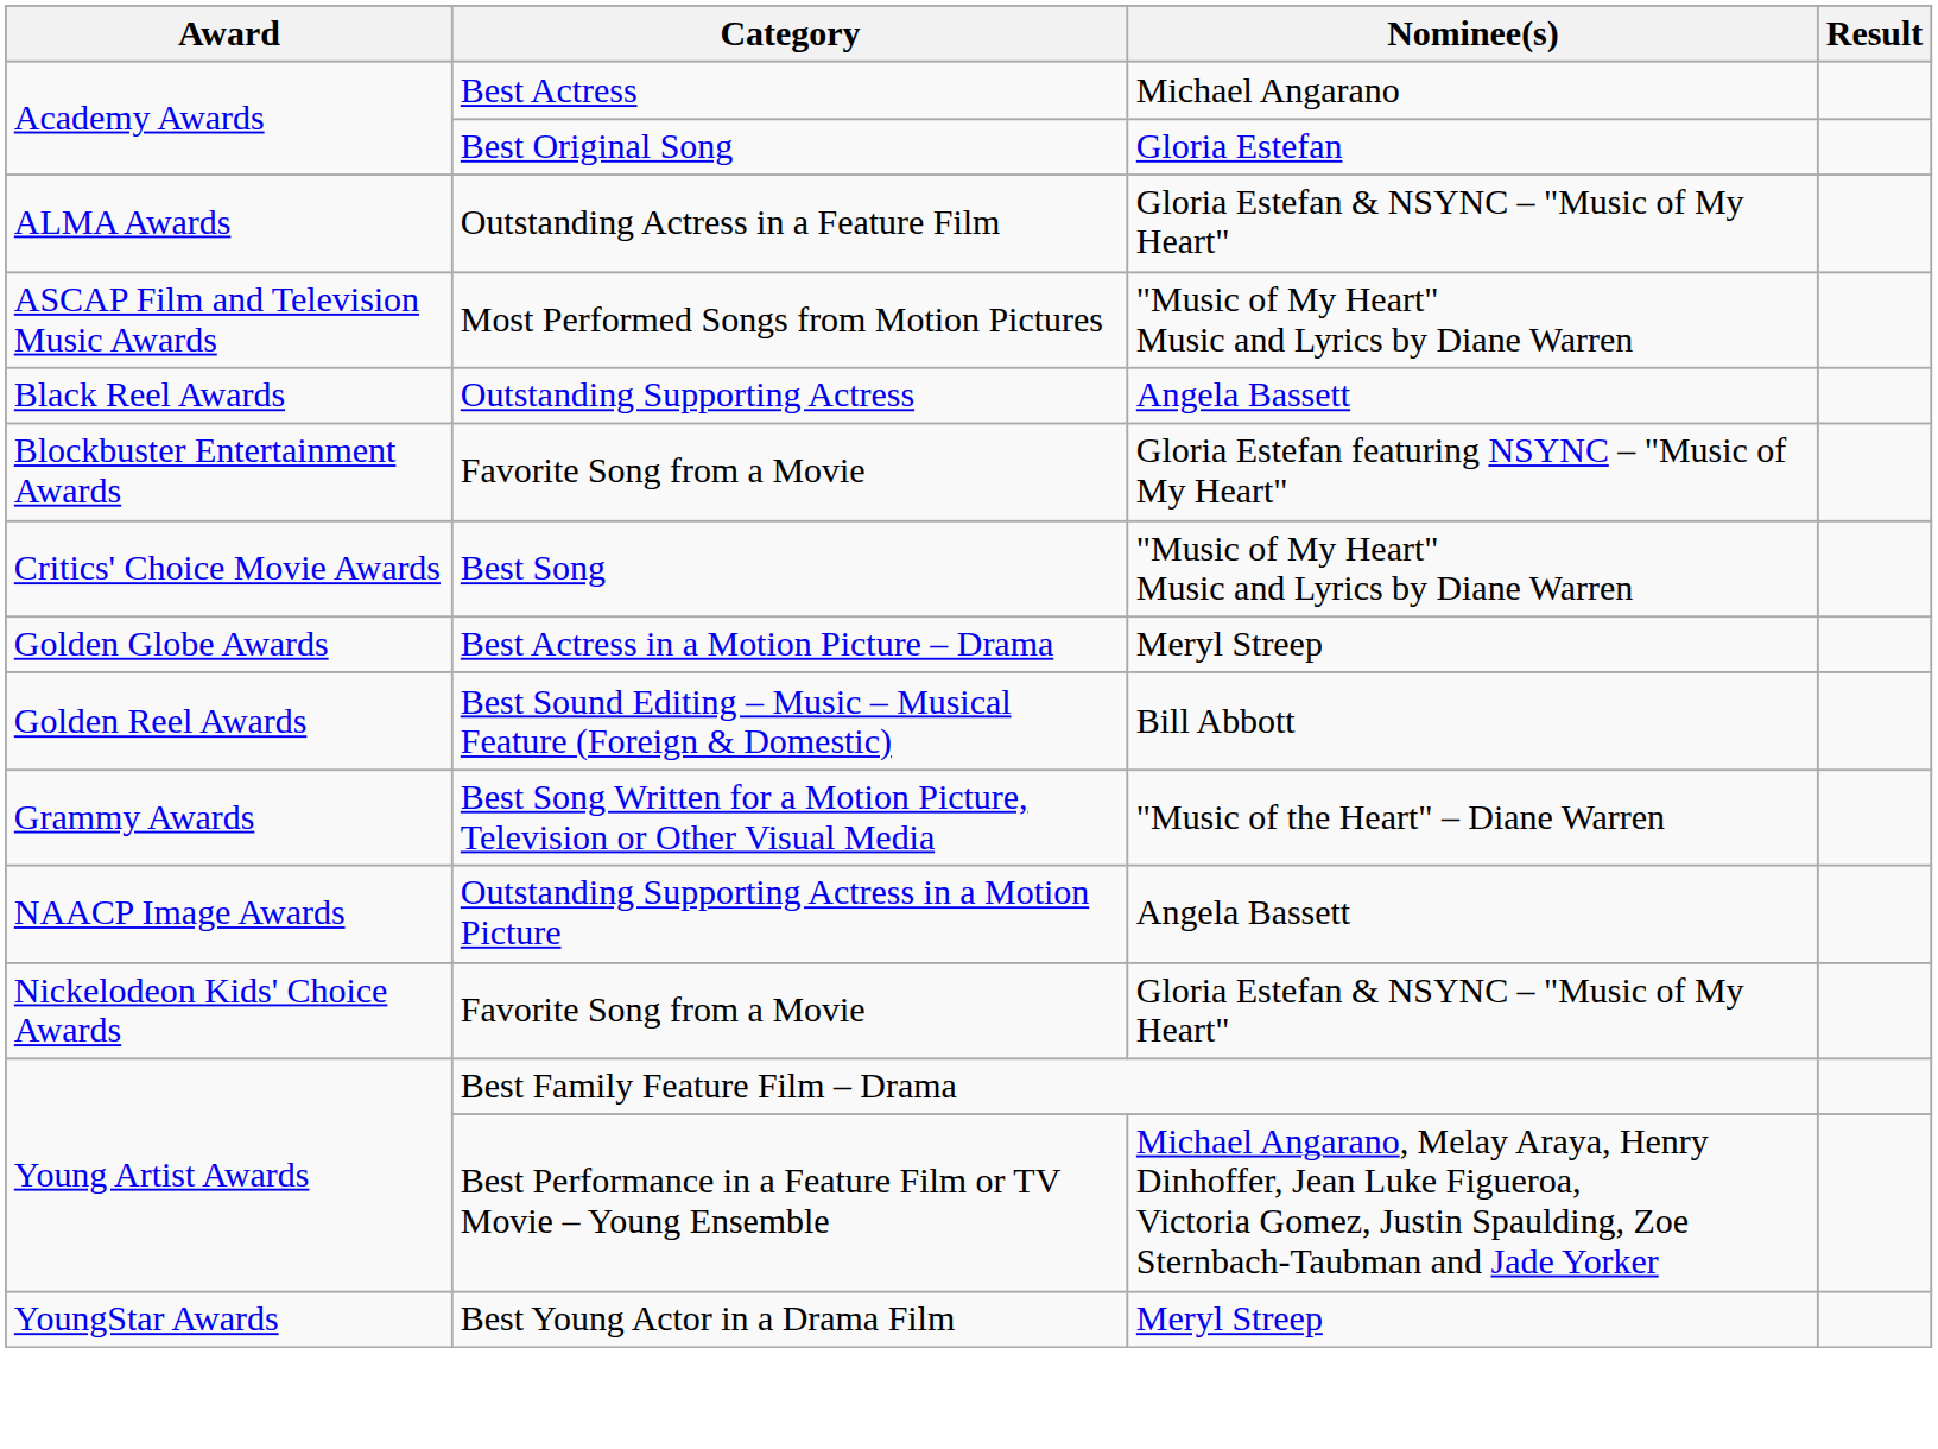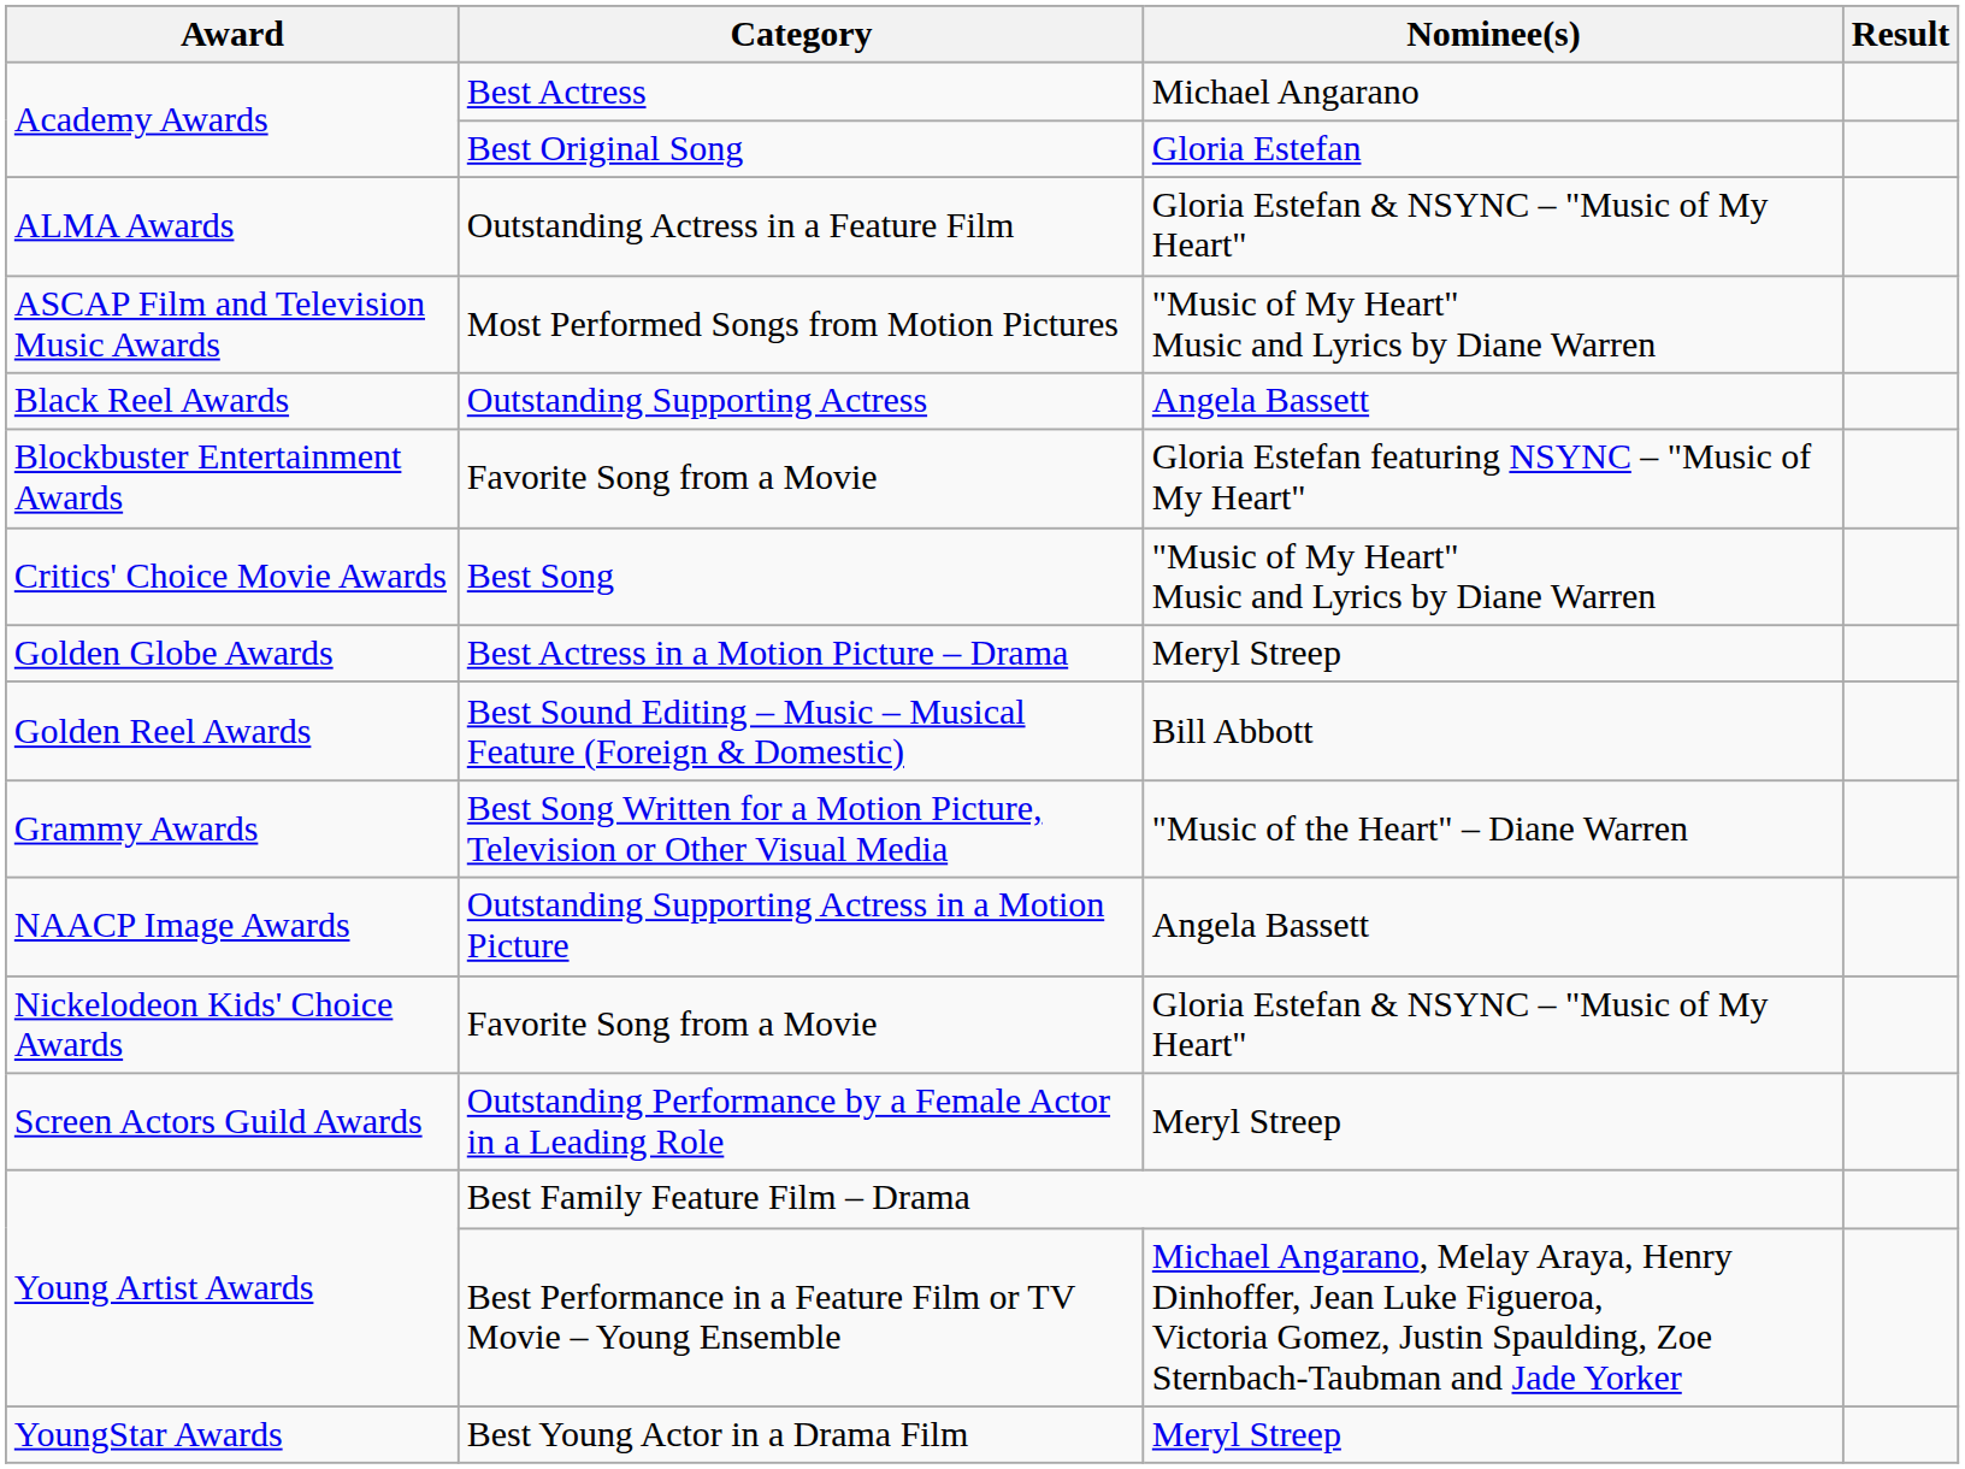+ row: Screen Actors Guild Awards | Outstanding Performance by a Female Actor in a Leading Role | Meryl Streep
